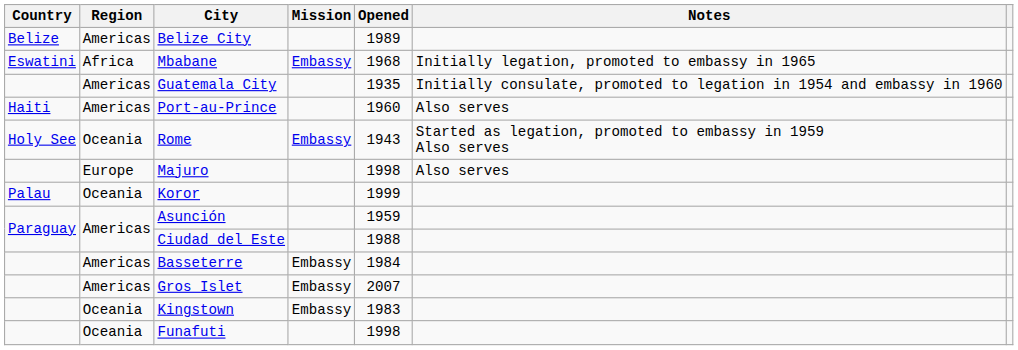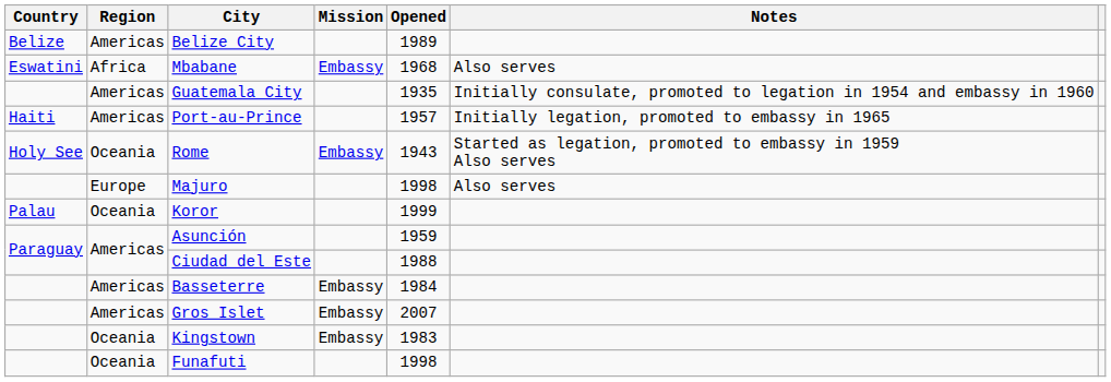Mbabane | Notes: Initially legation, promoted to embassy in 1965 -> Also serves
Port-au-Prince | Opened: 1960 -> 1957
Port-au-Prince | Notes: Also serves -> Initially legation, promoted to embassy in 1965
